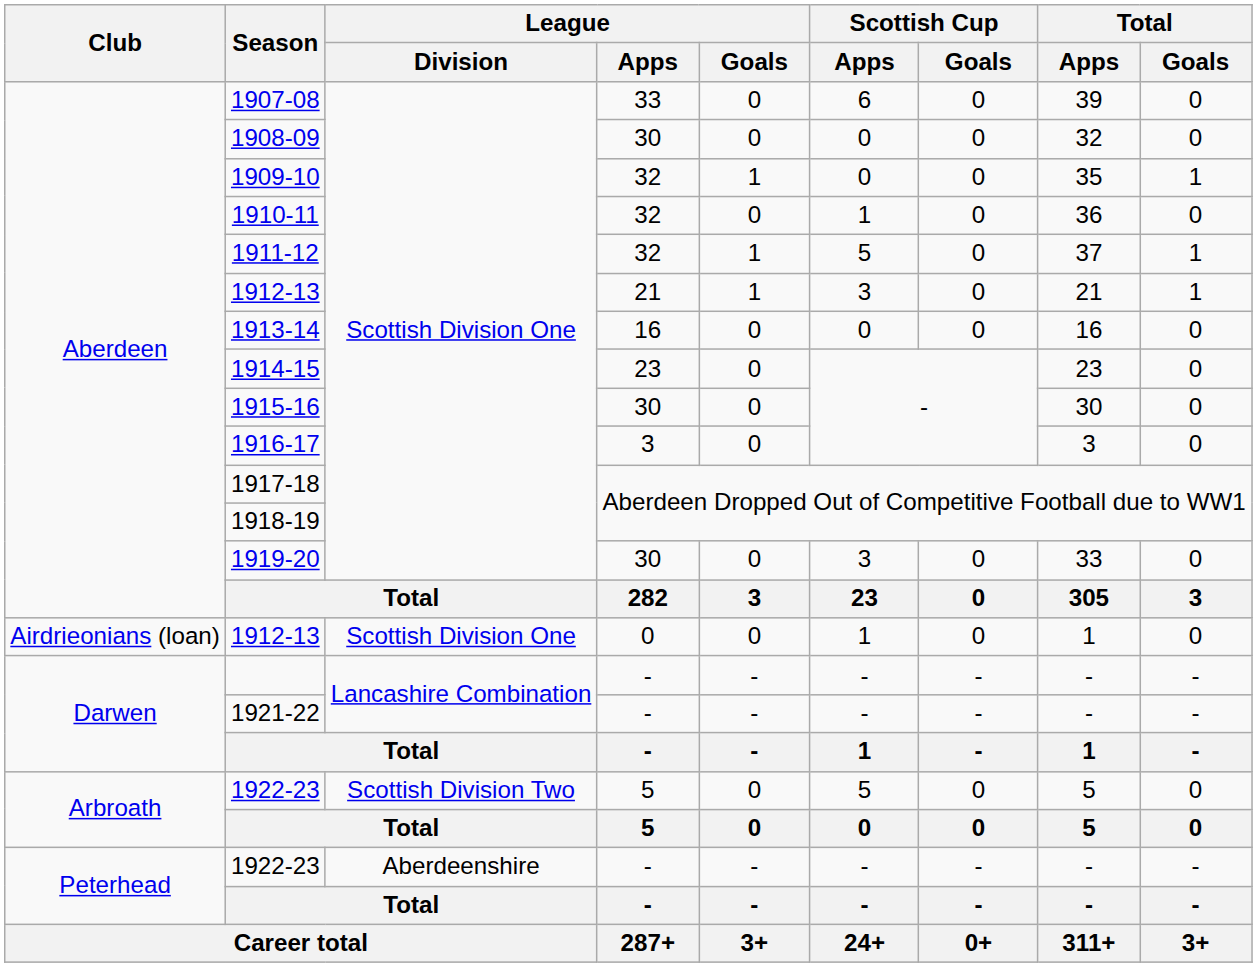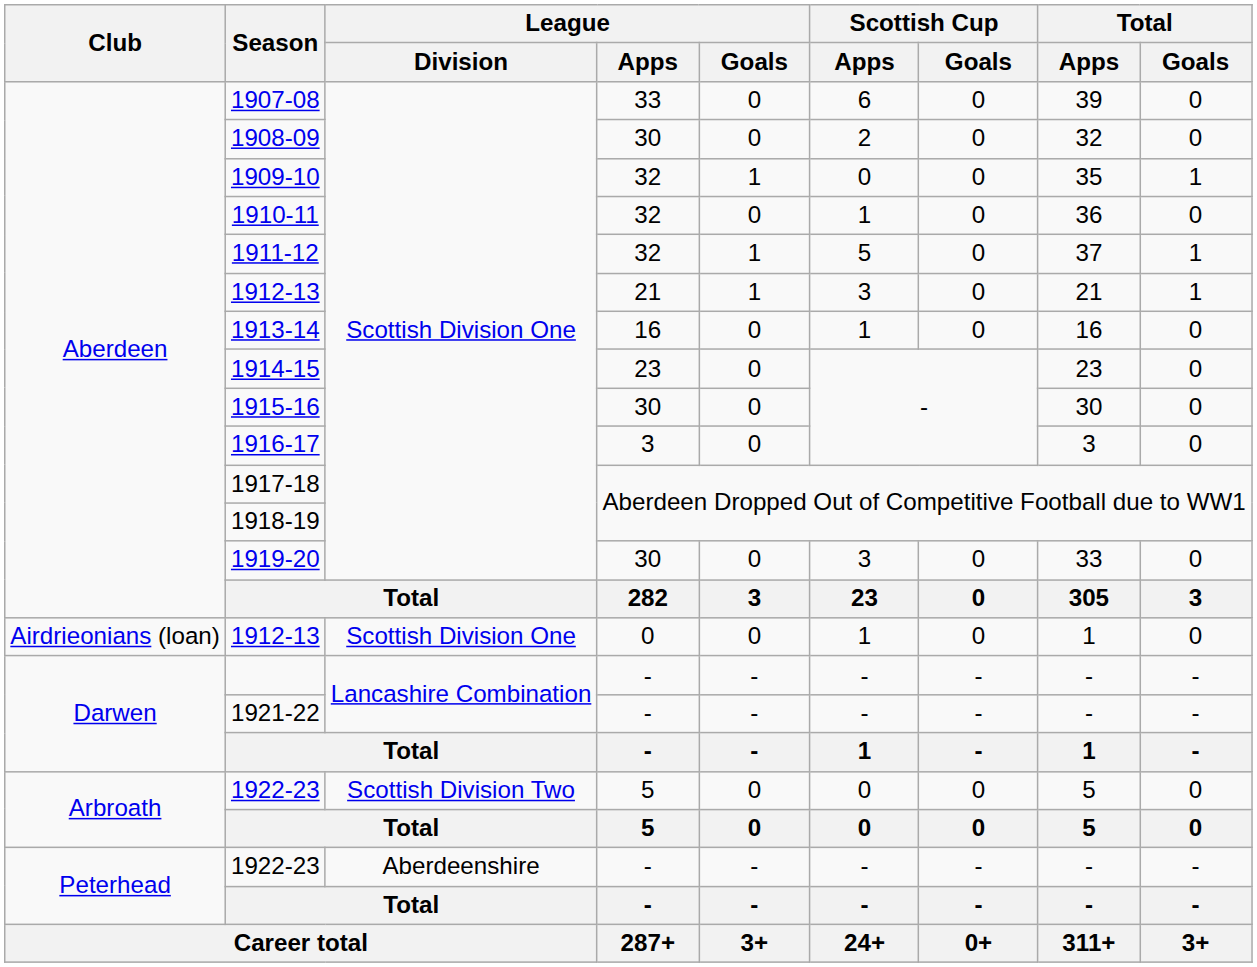1908-09 | Scottish Cup / Apps: 0 -> 2
1913-14 | Scottish Cup / Apps: 0 -> 1
1922-23 / 5 | Scottish Cup / Apps: 5 -> 0
